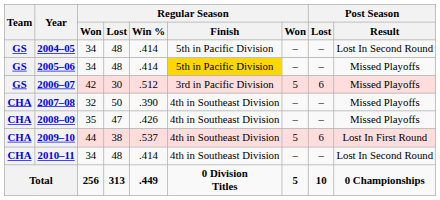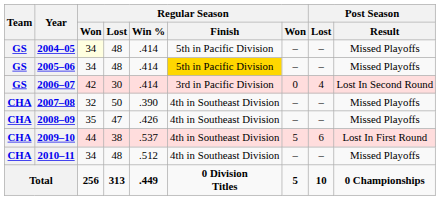2004–05 | column 3: no background -> lightyellow background
2004–05 | Post Season / Result: Lost In Second Round -> Missed Playoffs
2006–07 | Regular Season / Win %: .512 -> .414
2006–07 | column 7: 5 -> 0
2006–07 | Post Season / Lost: 6 -> 4
2006–07 | Post Season / Result: Missed Playoffs -> Lost In Second Round
2010–11 | Regular Season / Win %: .414 -> .512
2010–11 | Post Season / Result: Lost In Second Round -> Missed Playoffs
